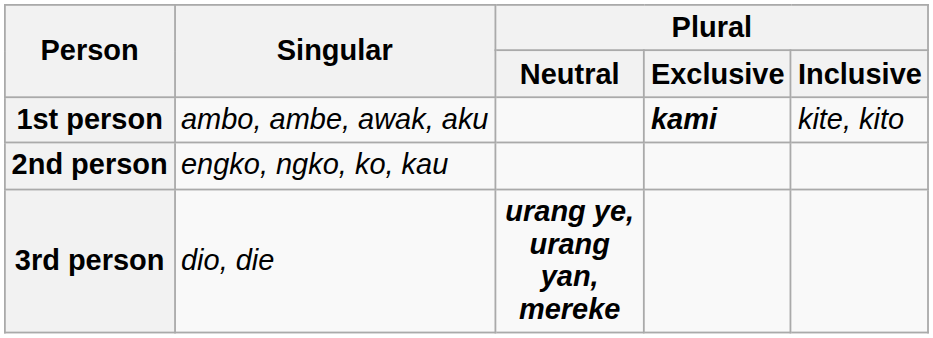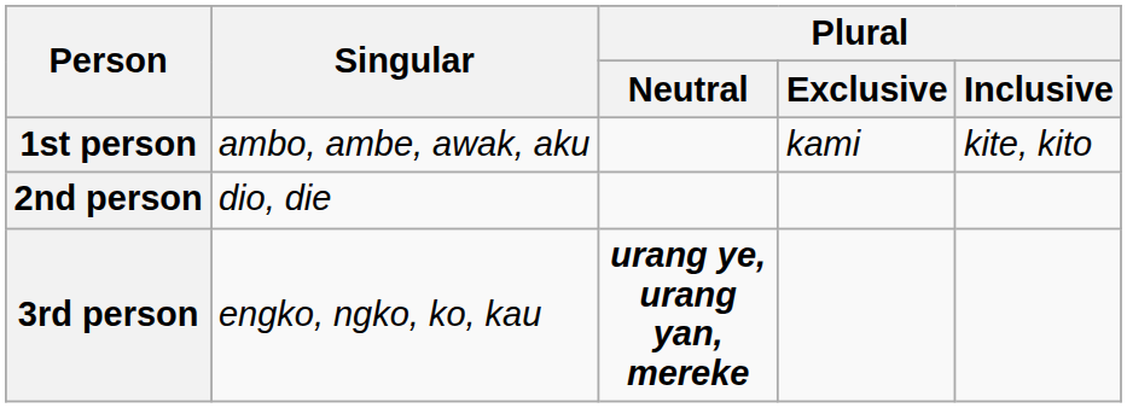1st person | Plural / Exclusive: bold -> normal
2nd person | Singular: engko, ngko, ko, kau -> dio, die
3rd person | Singular: dio, die -> engko, ngko, ko, kau
